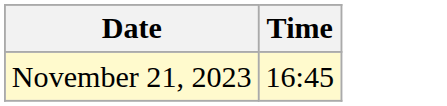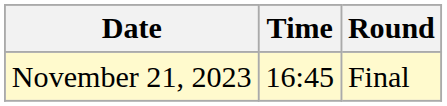+ column: Round | Final
